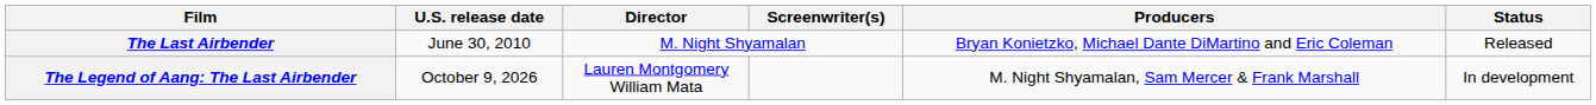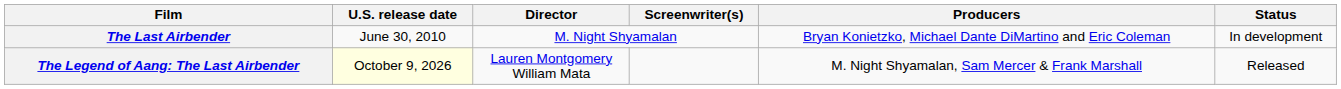The Last Airbender | Status: Released -> In development
The Legend of Aang: The Last Airbender | U.S. release date: no background -> lightyellow background
The Legend of Aang: The Last Airbender | Status: In development -> Released
